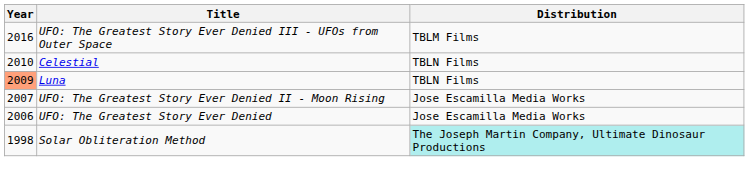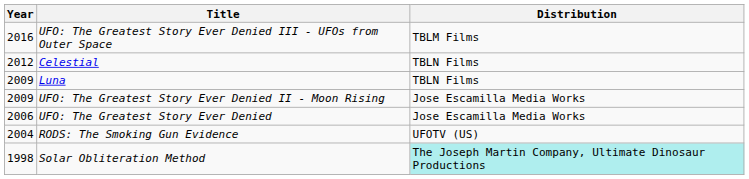Celestial | Year: 2010 -> 2012
Luna | Year: lightsalmon background -> no background
UFO: The Greatest Story Ever Denied II - Moon Rising | Year: 2007 -> 2009
+ row: 2004 | RODS: The Smoking Gun Evidence | UFOTV (US)
